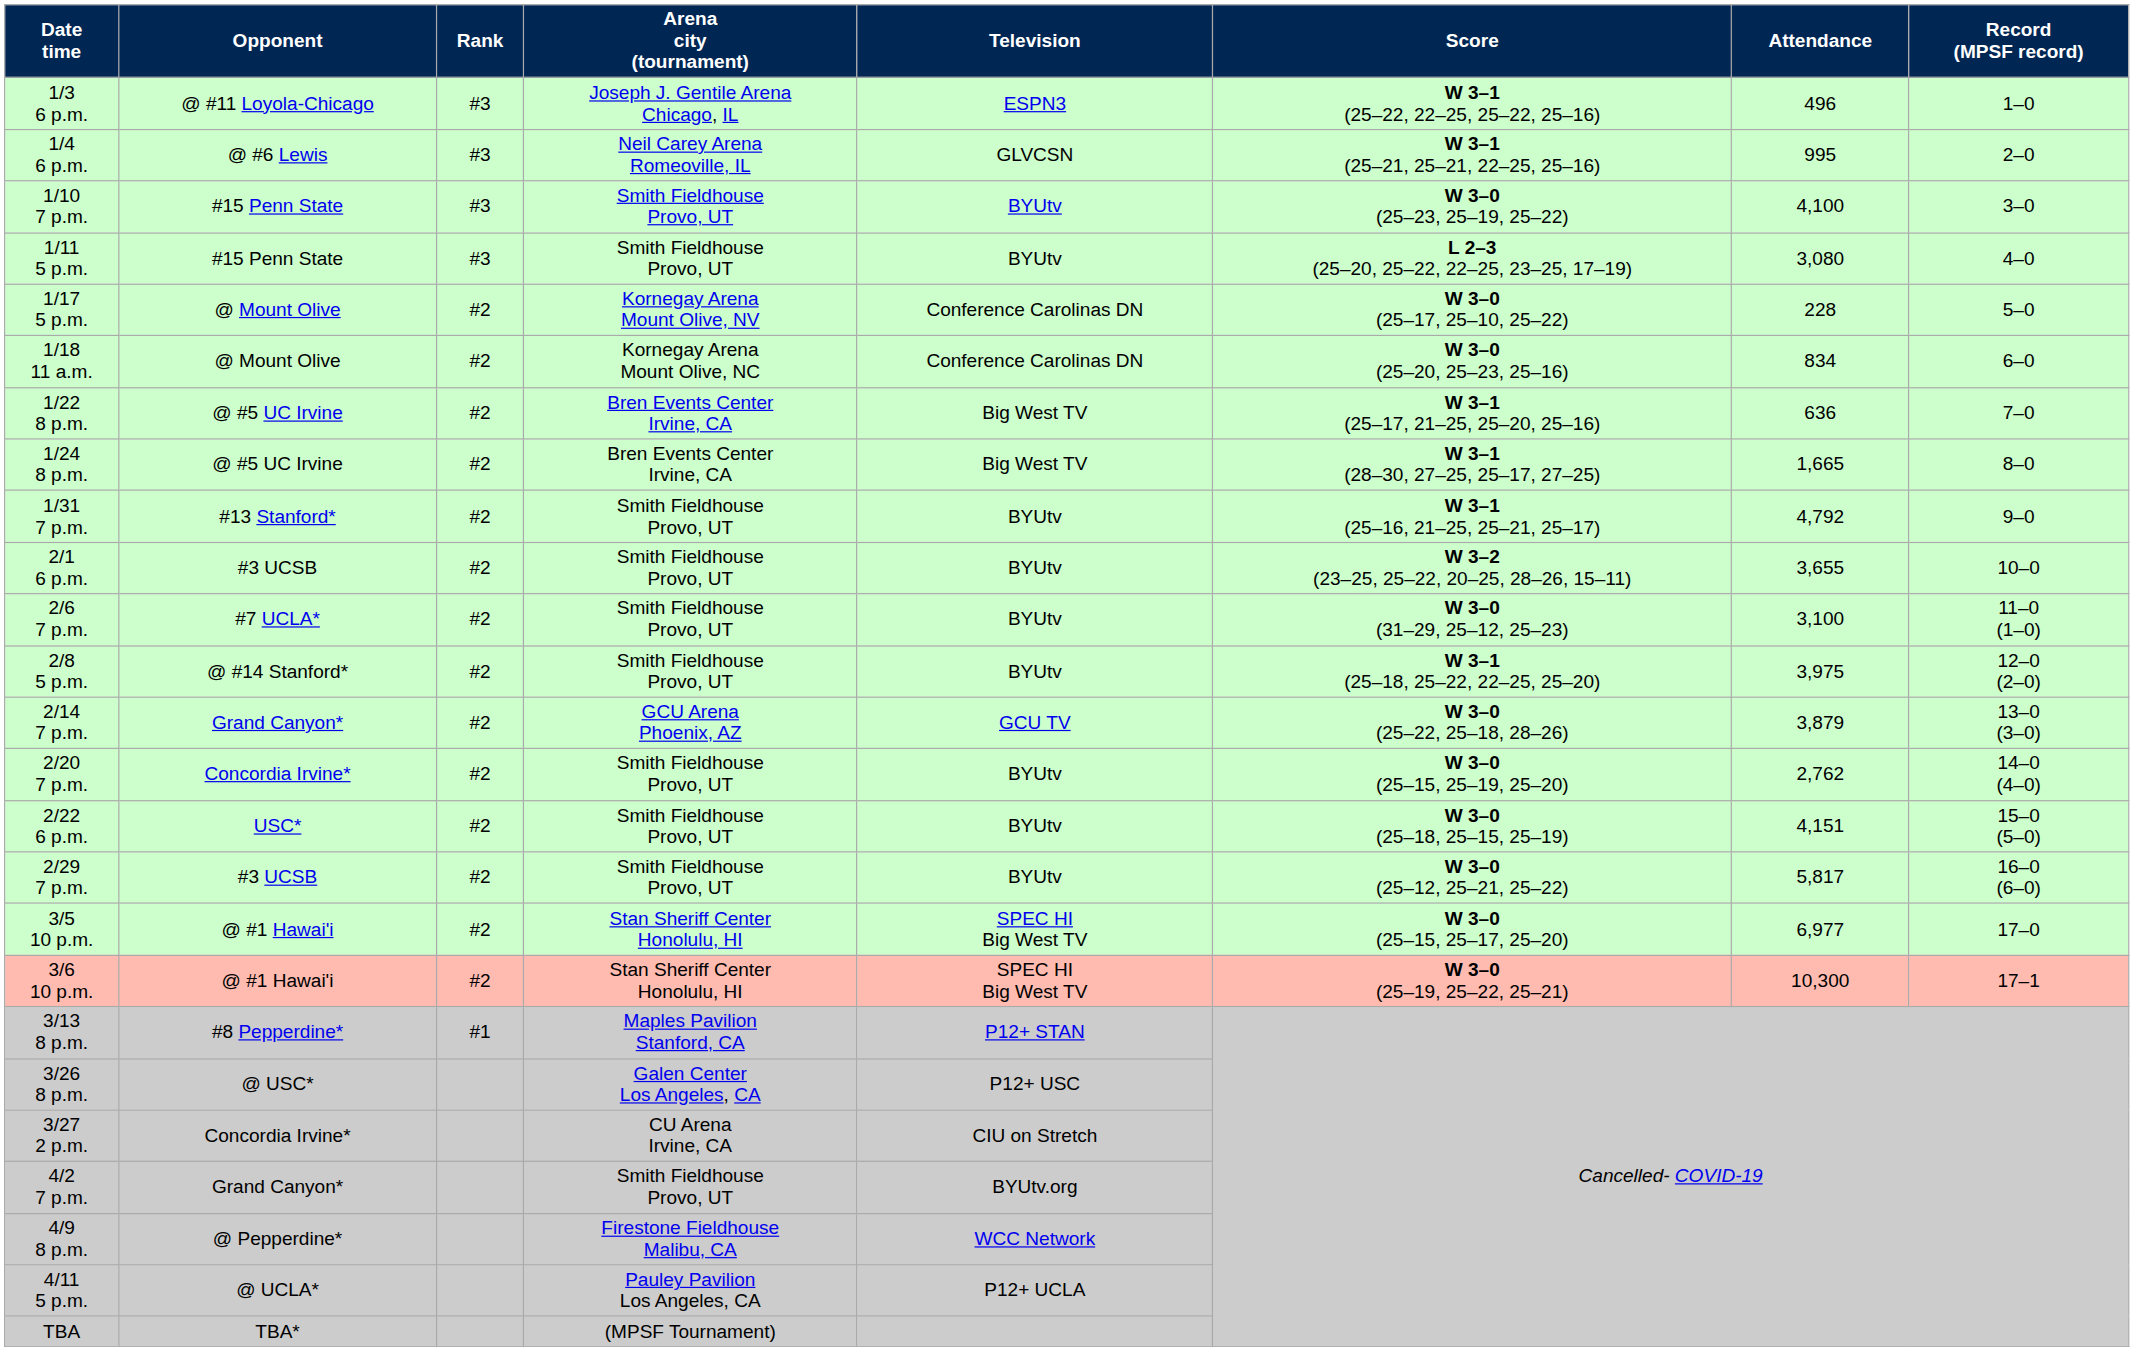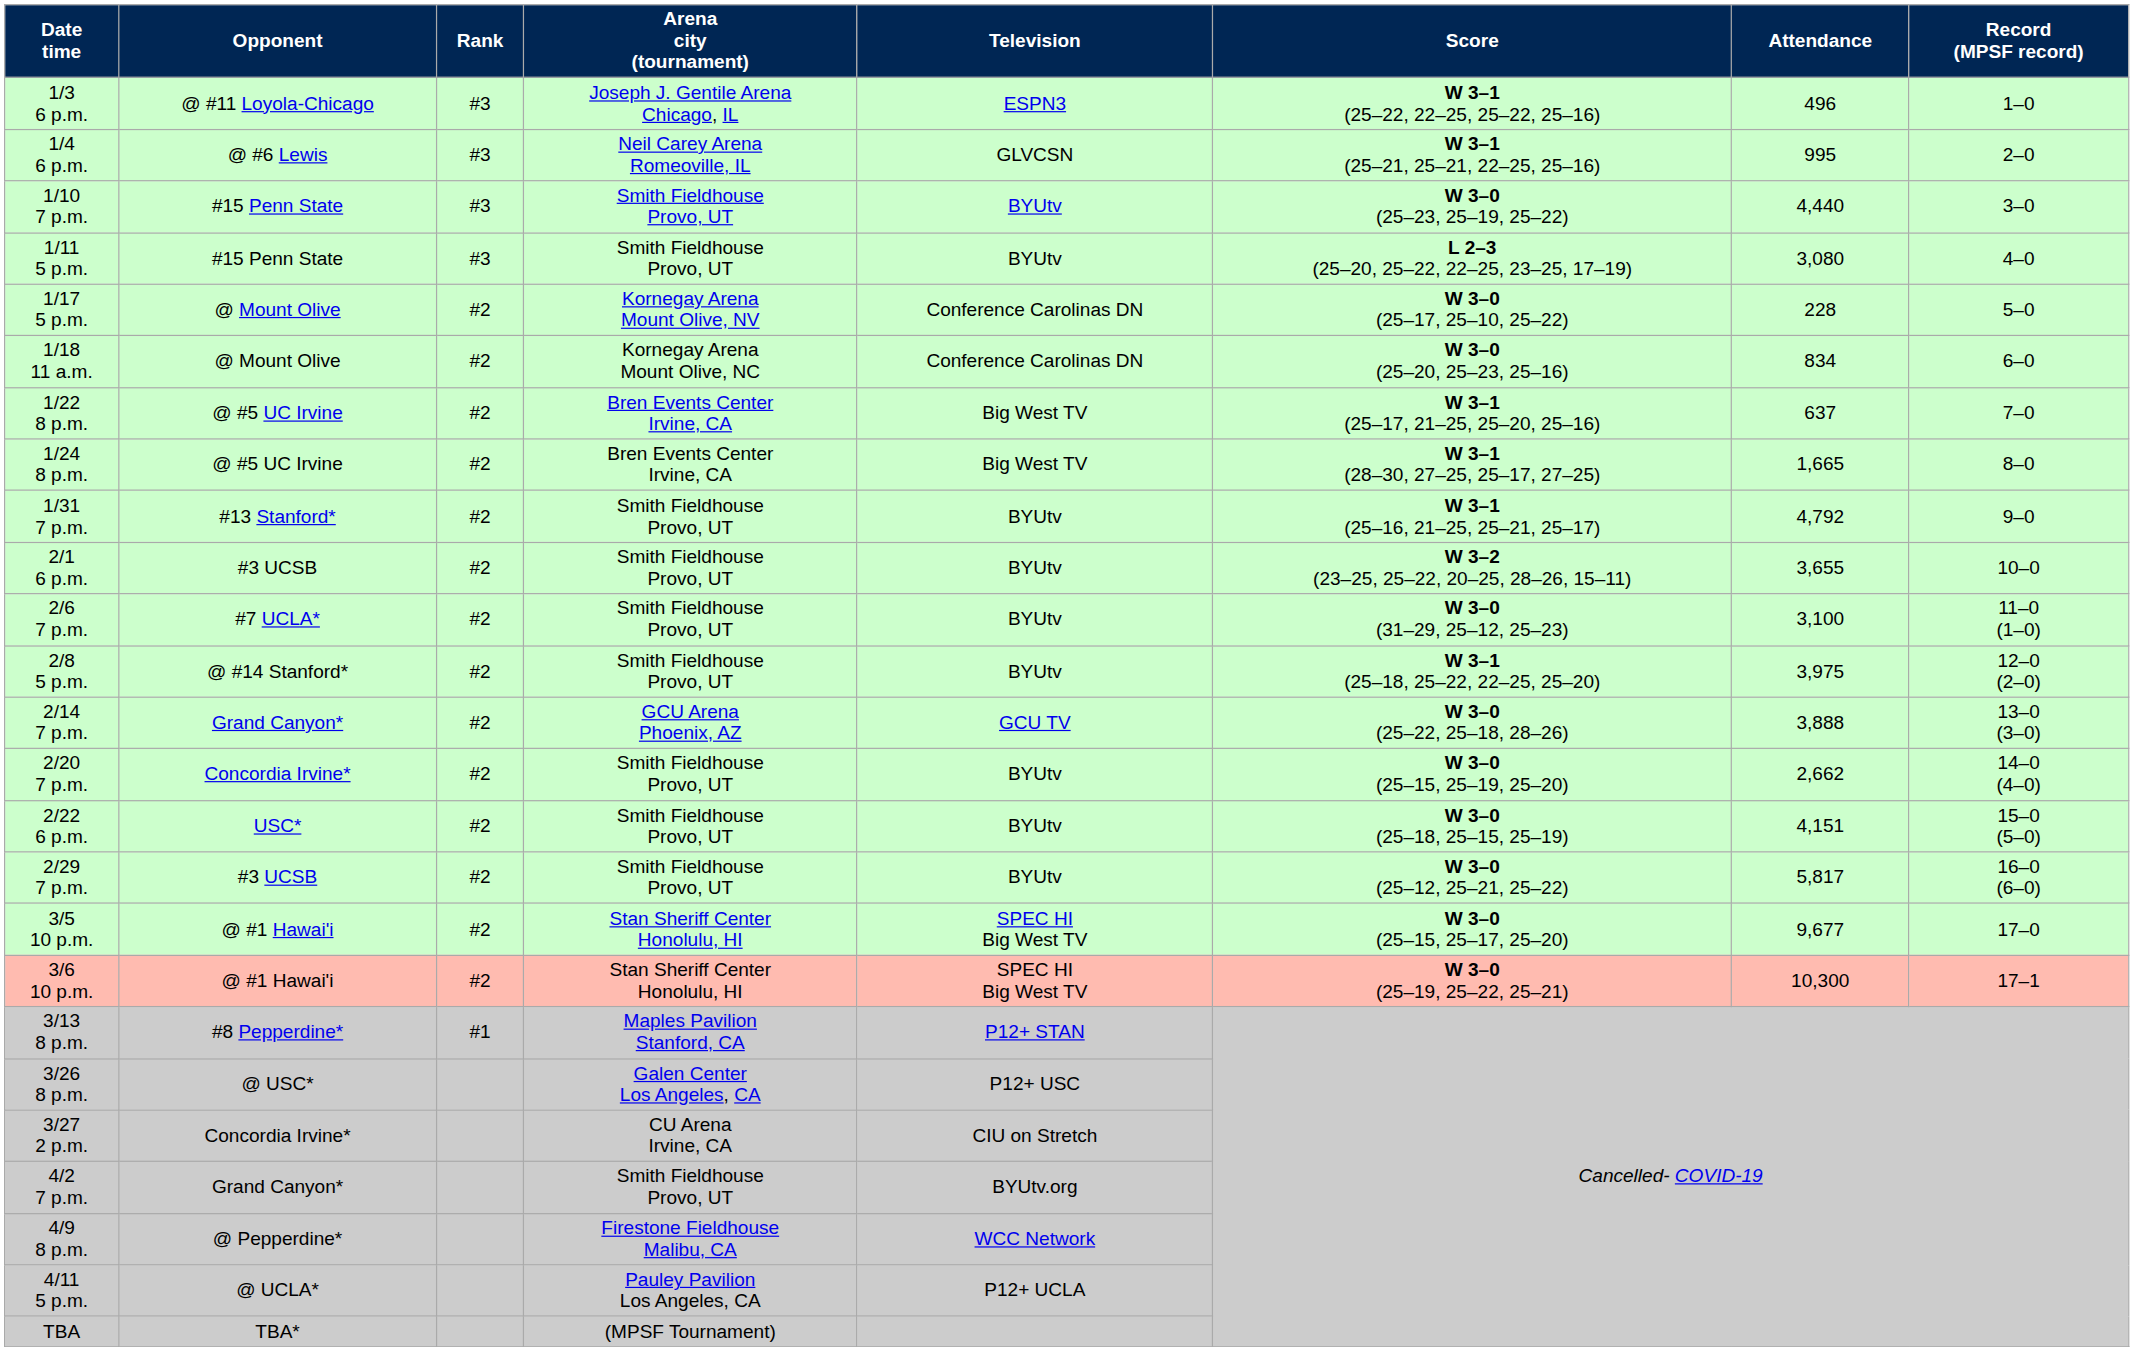1/10 7 p.m. | Attendance: 4,100 -> 4,440
1/22 8 p.m. | Attendance: 636 -> 637
2/14 7 p.m. | Attendance: 3,879 -> 3,888
2/20 7 p.m. | Attendance: 2,762 -> 2,662
3/5 10 p.m. | Attendance: 6,977 -> 9,677
